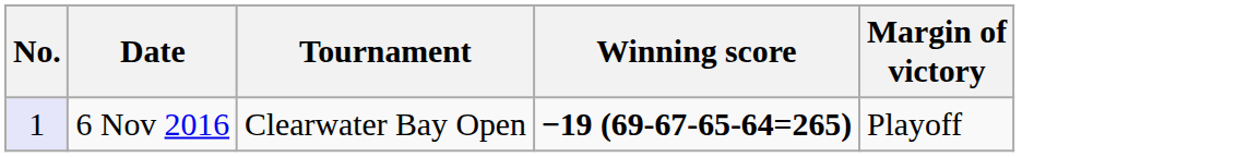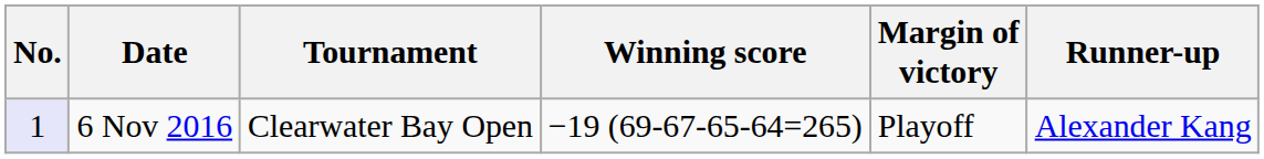+ column: Runner-up | Alexander Kang
6 Nov 2016 | Winning score: bold -> normal
